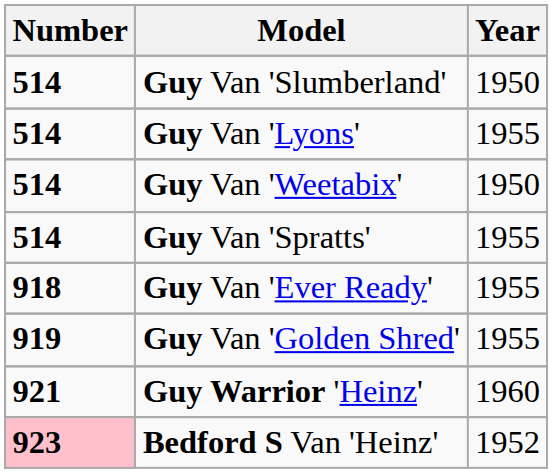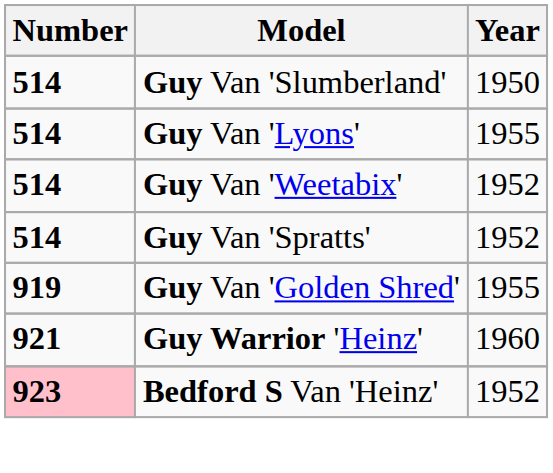Guy Van 'Weetabix' | Year: 1950 -> 1952
Guy Van 'Spratts' | Year: 1955 -> 1952
- row: 918 | Guy Van 'Ever Ready' | 1955
